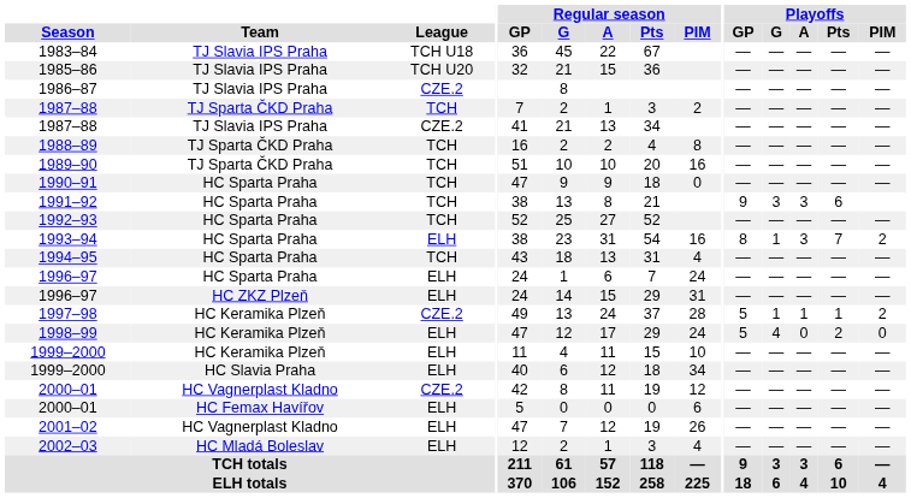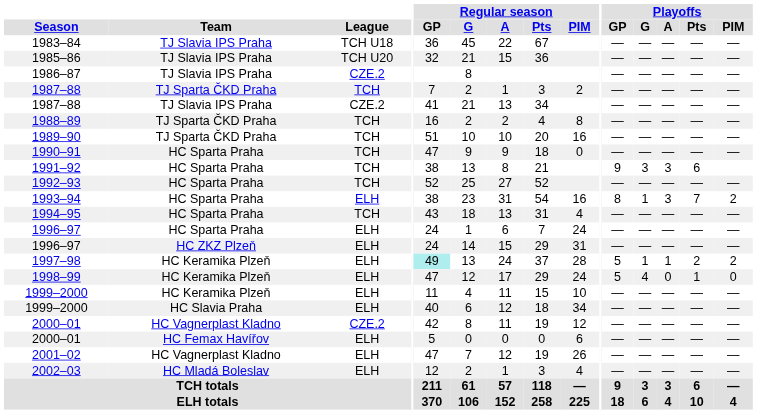1997–98 | League: CZE.2 -> ELH
1997–98 | Regular season / GP: no background -> paleturquoise background
1997–98 | Playoffs / Pts: 1 -> 2
1998–99 | Playoffs / Pts: 2 -> 1
